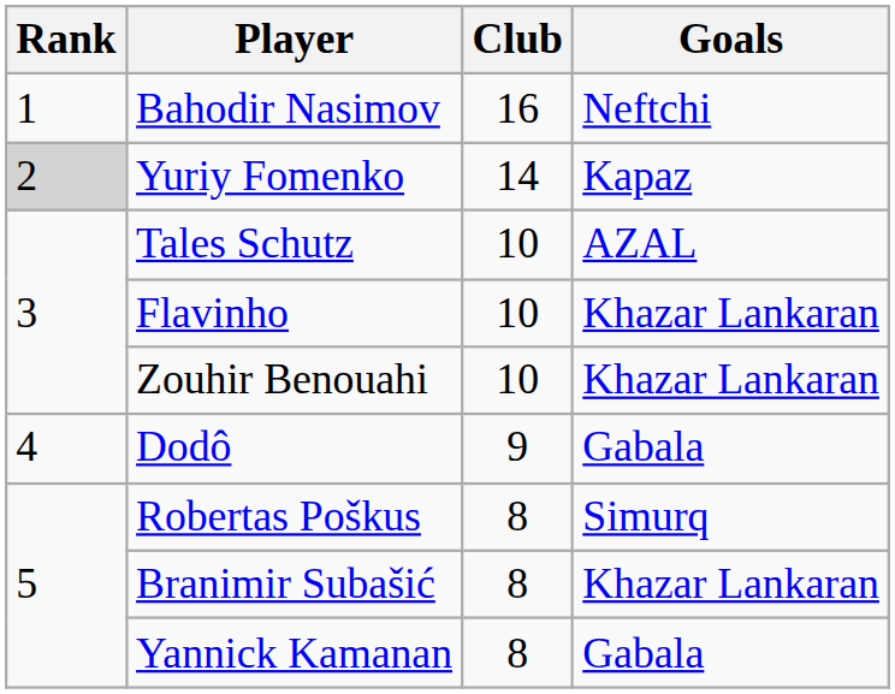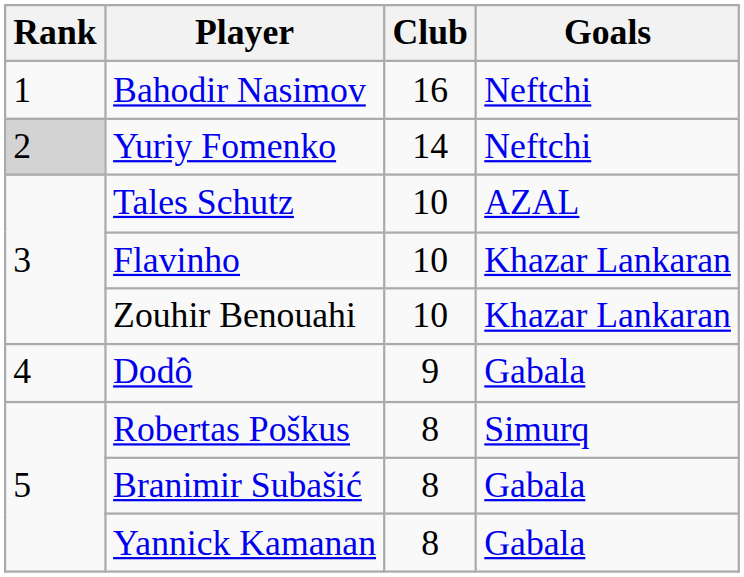Yuriy Fomenko | Goals: Kapaz -> Neftchi
Branimir Subašić | Goals: Khazar Lankaran -> Gabala
